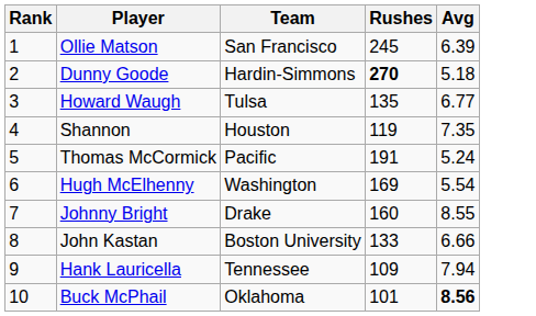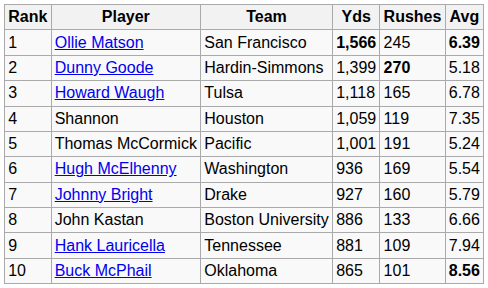+ column: Yds | 1,566 | 1,399 | 1,118 | 1,059 | 1,001 | 936 | 927 | 886 | 881 | 865
Ollie Matson | Avg: normal -> bold
Howard Waugh | Rushes: 135 -> 165
Howard Waugh | Avg: 6.77 -> 6.78
Johnny Bright | Avg: 8.55 -> 5.79
